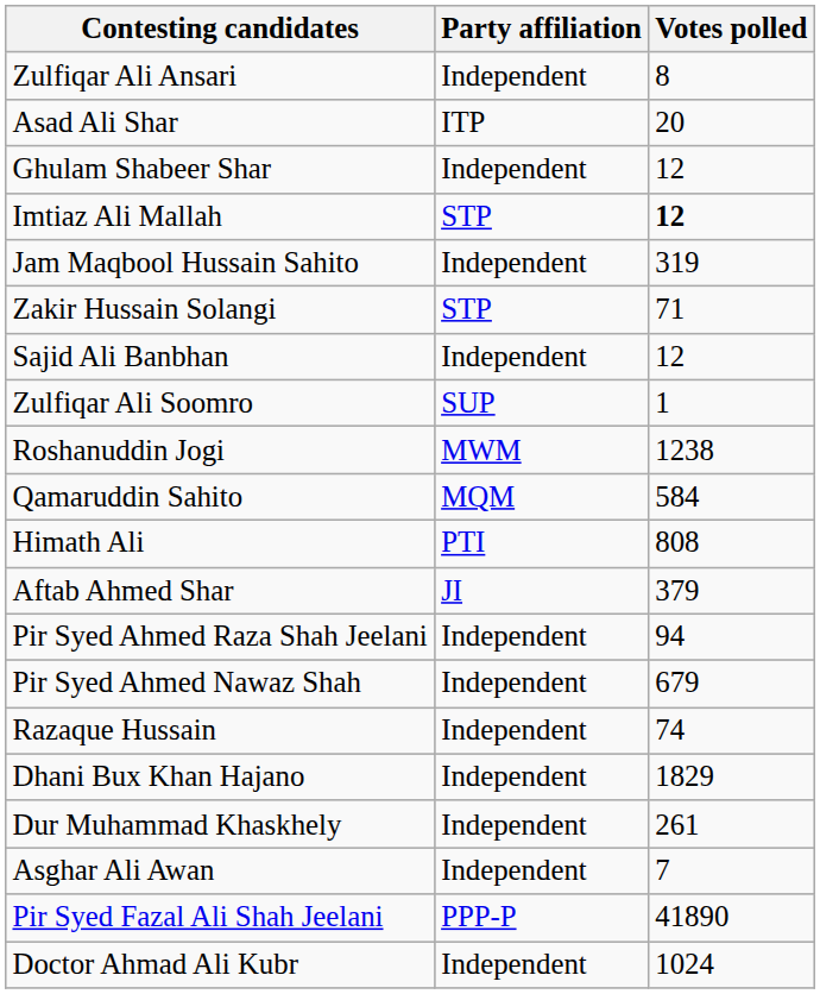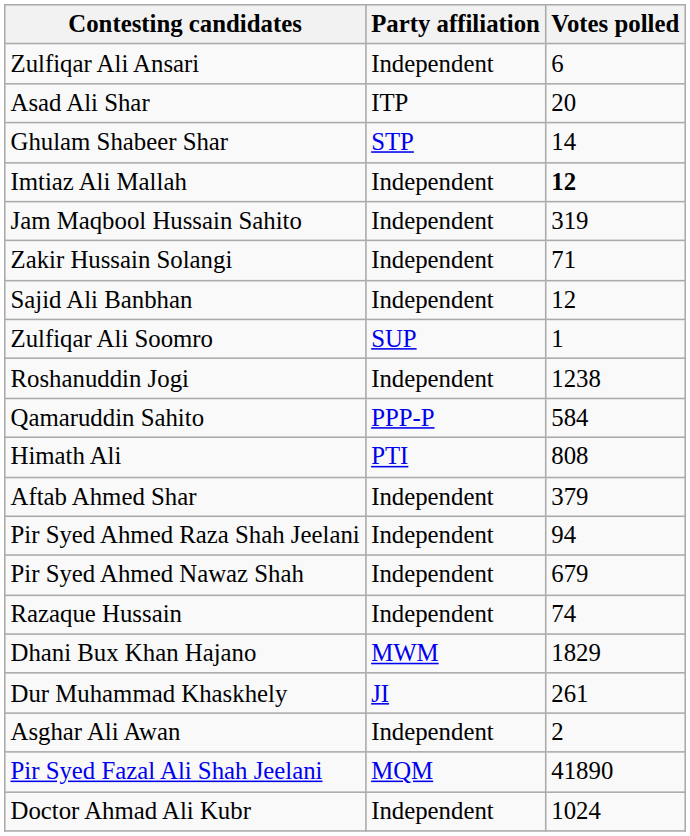Zulfiqar Ali Ansari | Votes polled: 8 -> 6
Ghulam Shabeer Shar | Party affiliation: Independent -> STP
Ghulam Shabeer Shar | Votes polled: 12 -> 14
Imtiaz Ali Mallah | Party affiliation: STP -> Independent
Zakir Hussain Solangi | Party affiliation: STP -> Independent
Roshanuddin Jogi | Party affiliation: MWM -> Independent
Qamaruddin Sahito | Party affiliation: MQM -> PPP-P
Aftab Ahmed Shar | Party affiliation: JI -> Independent
Dhani Bux Khan Hajano | Party affiliation: Independent -> MWM
Dur Muhammad Khaskhely | Party affiliation: Independent -> JI
Asghar Ali Awan | Votes polled: 7 -> 2
Pir Syed Fazal Ali Shah Jeelani | Party affiliation: PPP-P -> MQM
